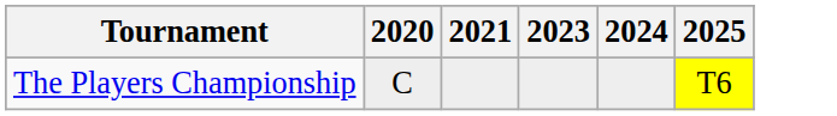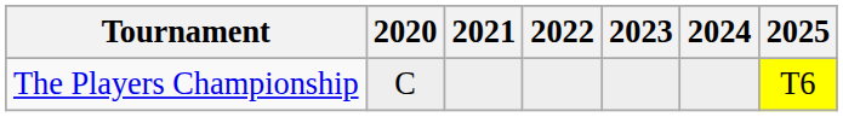+ column: 2022
